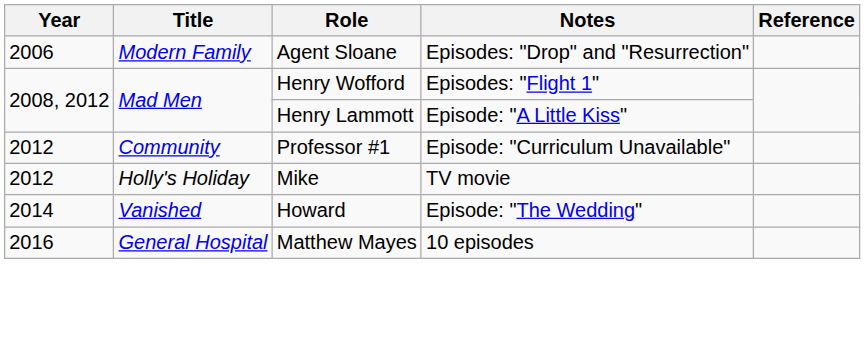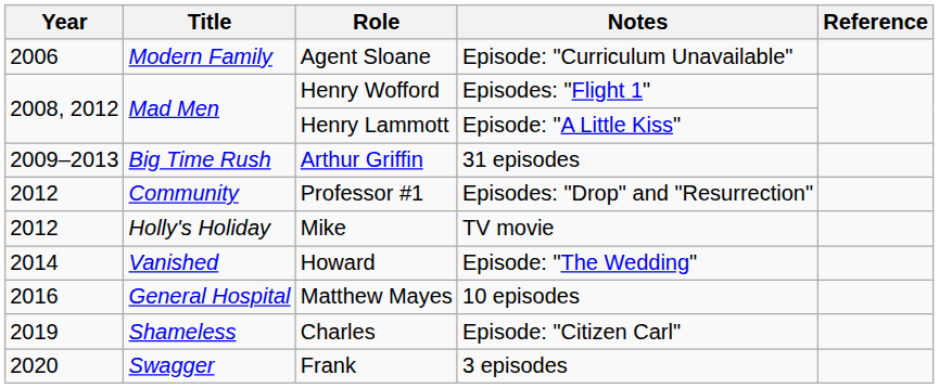Agent Sloane | Notes: Episodes: "Drop" and "Resurrection" -> Episode: "Curriculum Unavailable"
+ row: 2009–2013 | Big Time Rush | Arthur Griffin | 31 episodes
Professor #1 | Notes: Episode: "Curriculum Unavailable" -> Episodes: "Drop" and "Resurrection"
+ row: 2019 | Shameless | Charles | Episode: "Citizen Carl"
+ row: 2020 | Swagger | Frank | 3 episodes
